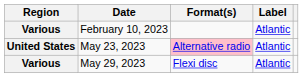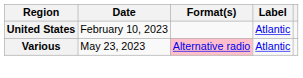February 10, 2023 | Region: Various -> United States
May 23, 2023 | Region: United States -> Various
- row: Various | May 29, 2023 | Flexi disc | Atlantic
